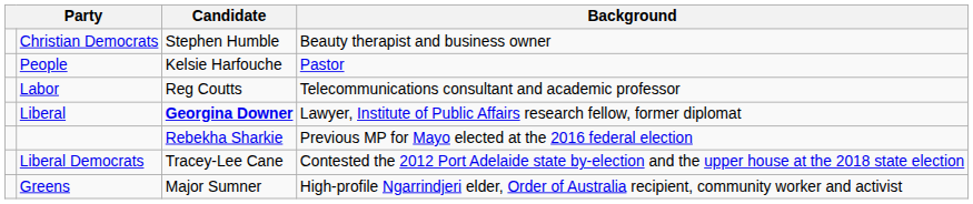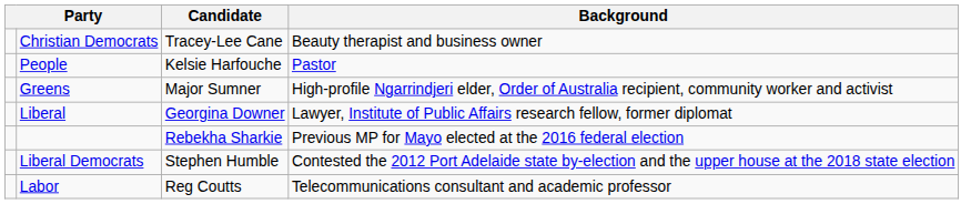Christian Democrats | Candidate: Stephen Humble -> Tracey-Lee Cane
rows swapped: Greens <-> Labor
Liberal | Candidate: bold -> normal
Liberal Democrats | Candidate: Tracey-Lee Cane -> Stephen Humble
